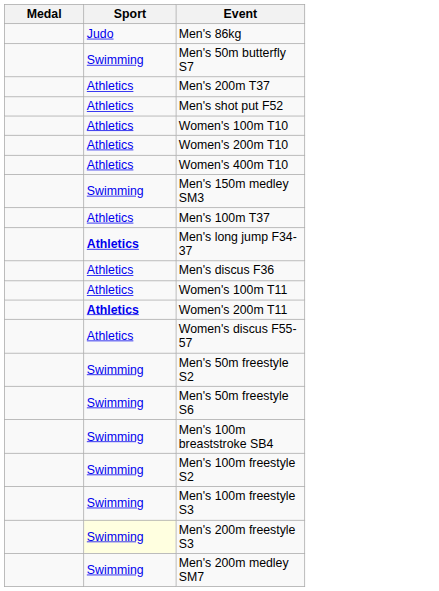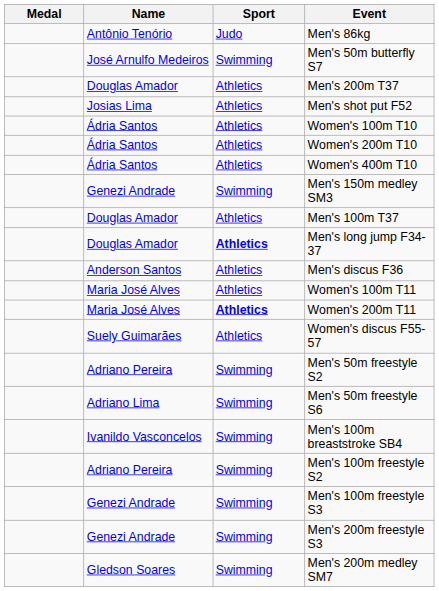+ column: Name | Antônio Tenório | José Arnulfo Medeiros | Douglas Amador | Josias Lima | Ádria Santos | Ádria Santos | Ádria Santos | Genezi Andrade | Douglas Amador | Douglas Amador | Anderson Santos | Maria José Alves | Maria José Alves | Suely Guimarães | Adriano Pereira | Adriano Lima | Ivanildo Vasconcelos | Adriano Pereira | Genezi Andrade | Genezi Andrade | Gledson Soares
Men's 200m freestyle S3 | Sport: lightyellow background -> no background
